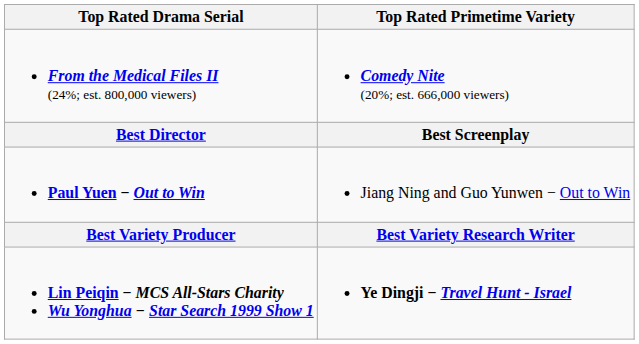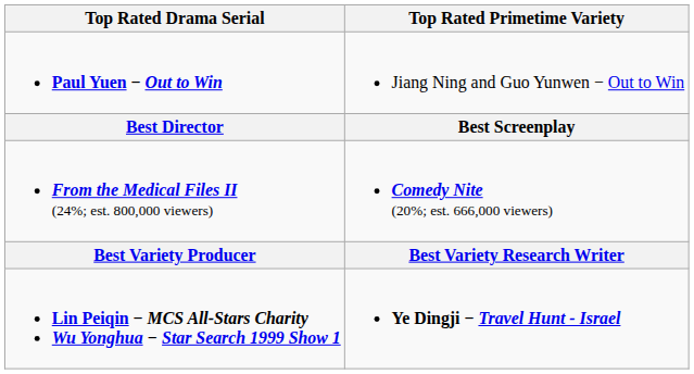rows swapped: From the Medical Files II (24%; est. 800,000 viewers) <-> Paul Yuen − Out to Win
